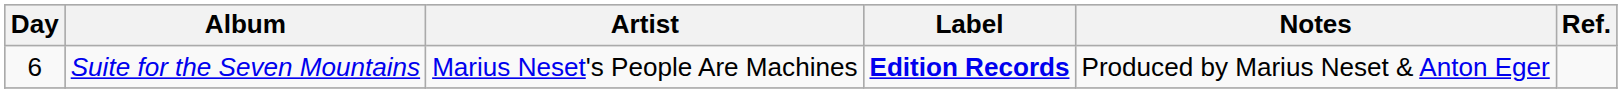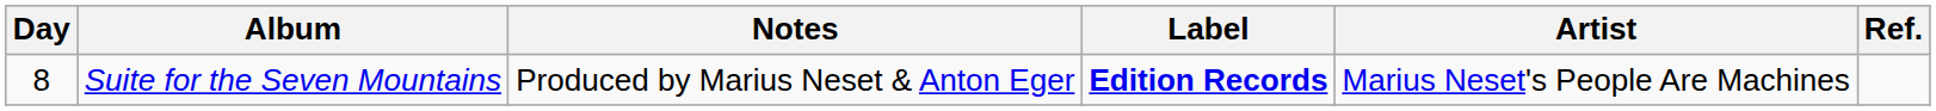columns swapped: Artist <-> Notes
Suite for the Seven Mountains | Day: 6 -> 8
